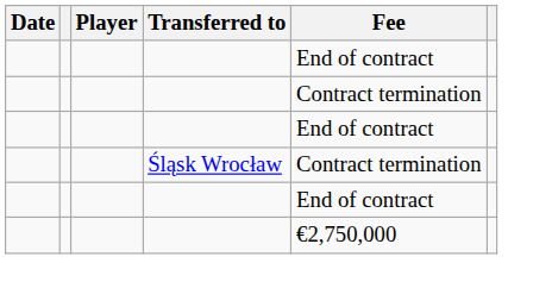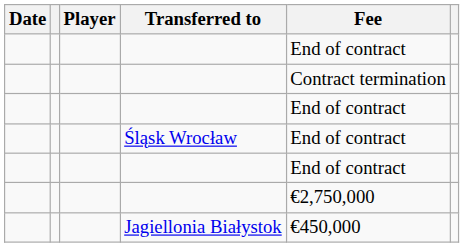Śląsk Wrocław | Fee: Contract termination -> End of contract
+ row: Jagiellonia Białystok | €450,000
